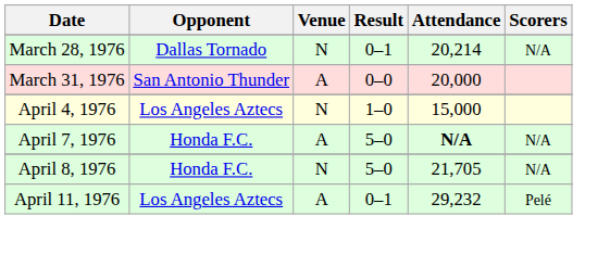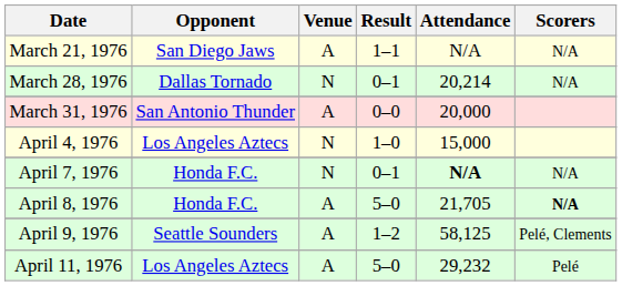+ row: March 21, 1976 | San Diego Jaws | A | 1–1 | N/A | N/A
April 7, 1976 | Venue: A -> N
April 7, 1976 | Result: 5–0 -> 0–1
April 8, 1976 | Venue: N -> A
April 8, 1976 | Scorers: normal -> bold
+ row: April 9, 1976 | Seattle Sounders | A | 1–2 | 58,125 | Pelé, Clements
April 11, 1976 | Result: 0–1 -> 5–0
